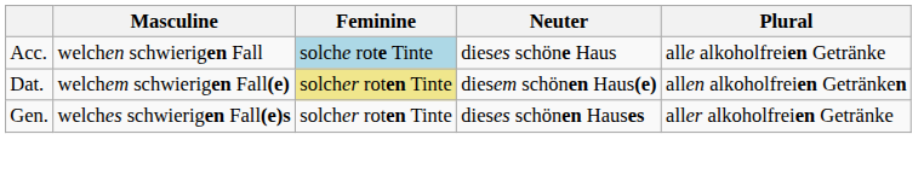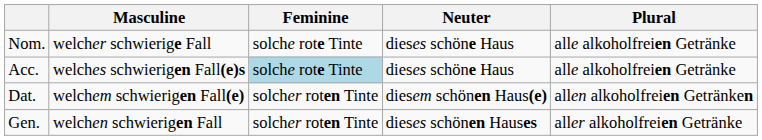+ row: Nom. | welcher schwierige Fall | solche rote Tinte | dieses schöne Haus | alle alkoholfreien Getränke
Acc. | Masculine: welchen schwierigen Fall -> welches schwierigen Fall(e)s
Dat. | Feminine: khaki background -> no background
Gen. | Masculine: welches schwierigen Fall(e)s -> welchen schwierigen Fall
